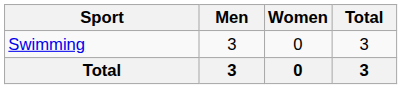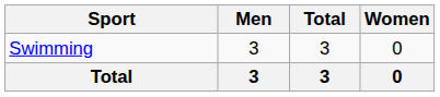columns swapped: Women <-> Total
